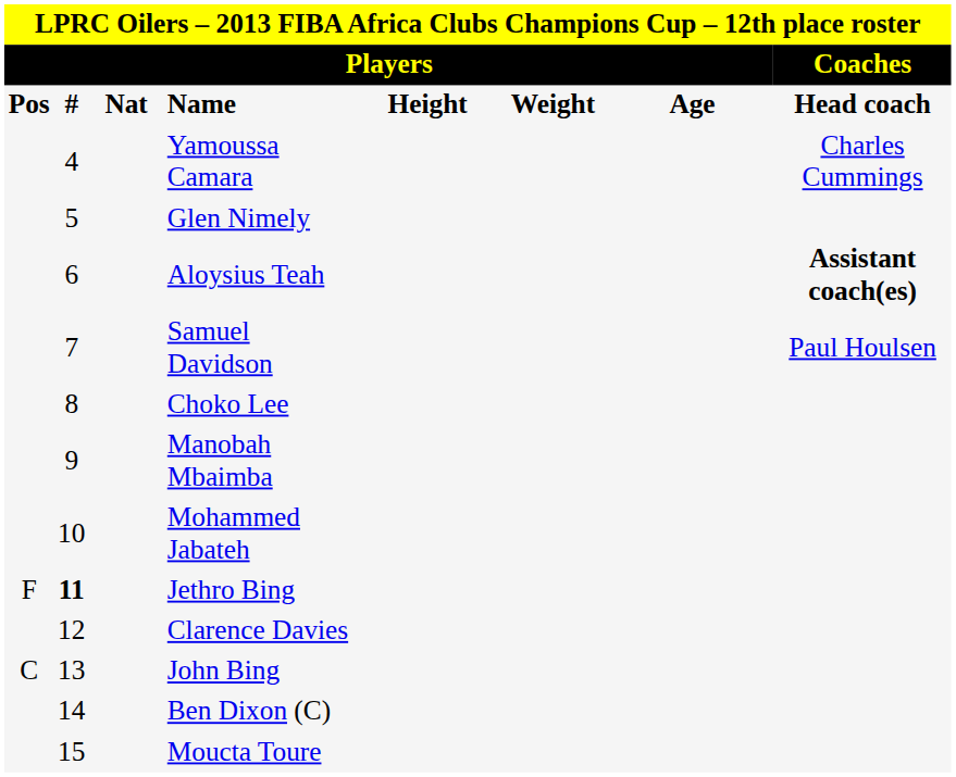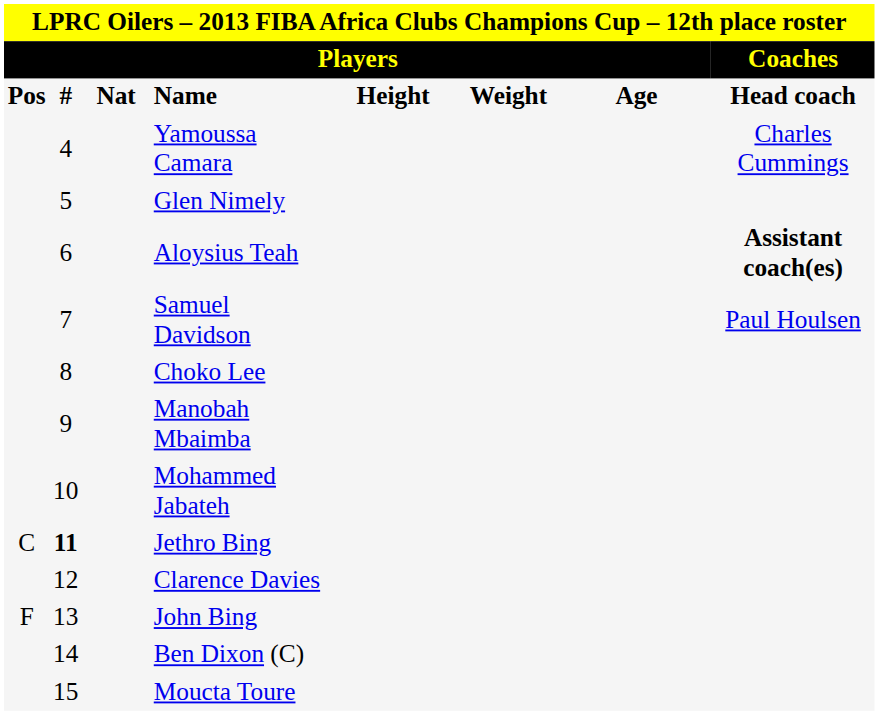Jethro Bing | column 1: F -> C
John Bing | column 1: C -> F
